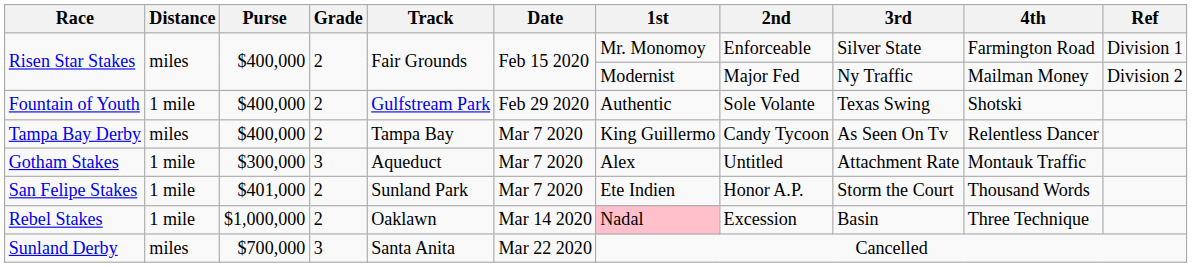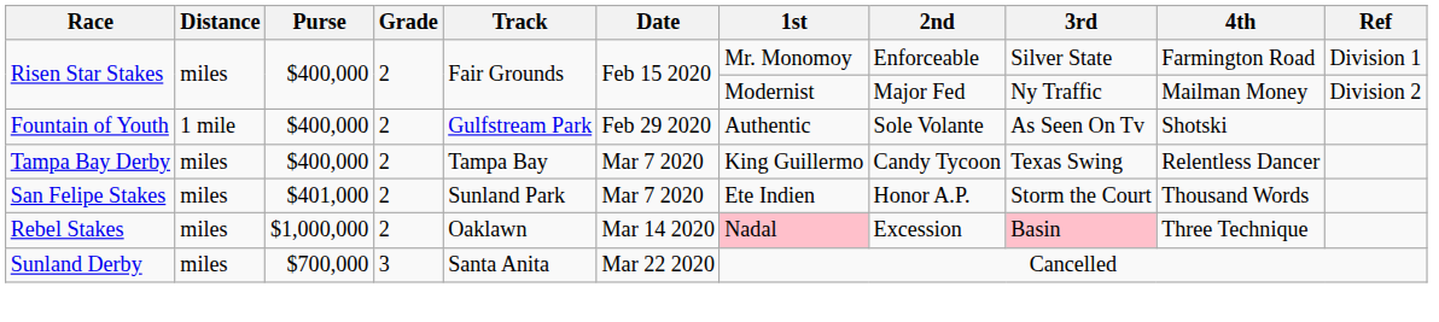Fountain of Youth | 3rd: Texas Swing -> As Seen On Tv
Tampa Bay Derby | 3rd: As Seen On Tv -> Texas Swing
- row: Gotham Stakes | 1 mile | $300,000 | 3 | Aqueduct | Mar 7 2020 | Alex | Untitled | Attachment Rate | Montauk Traffic
San Felipe Stakes | Distance: 1 mile -> miles
Rebel Stakes | Distance: 1 mile -> miles
Rebel Stakes | 3rd: no background -> pink background
